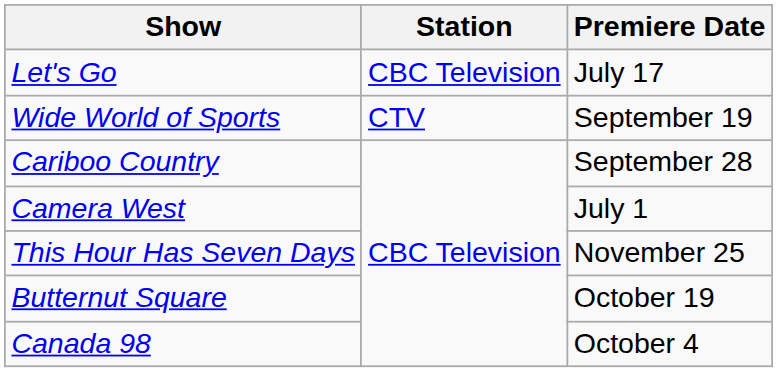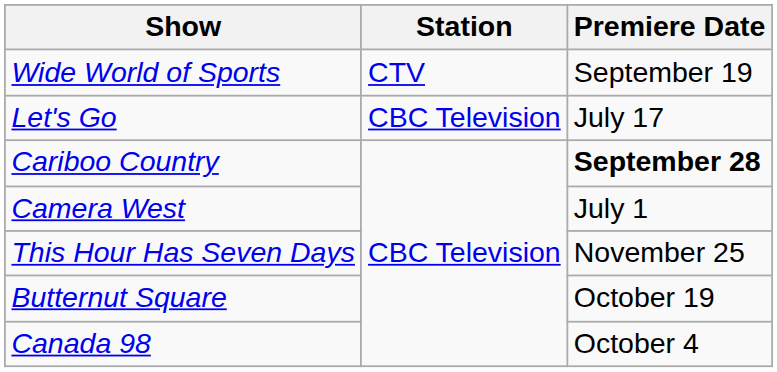rows swapped: Let's Go <-> Wide World of Sports
Cariboo Country | Premiere Date: normal -> bold
